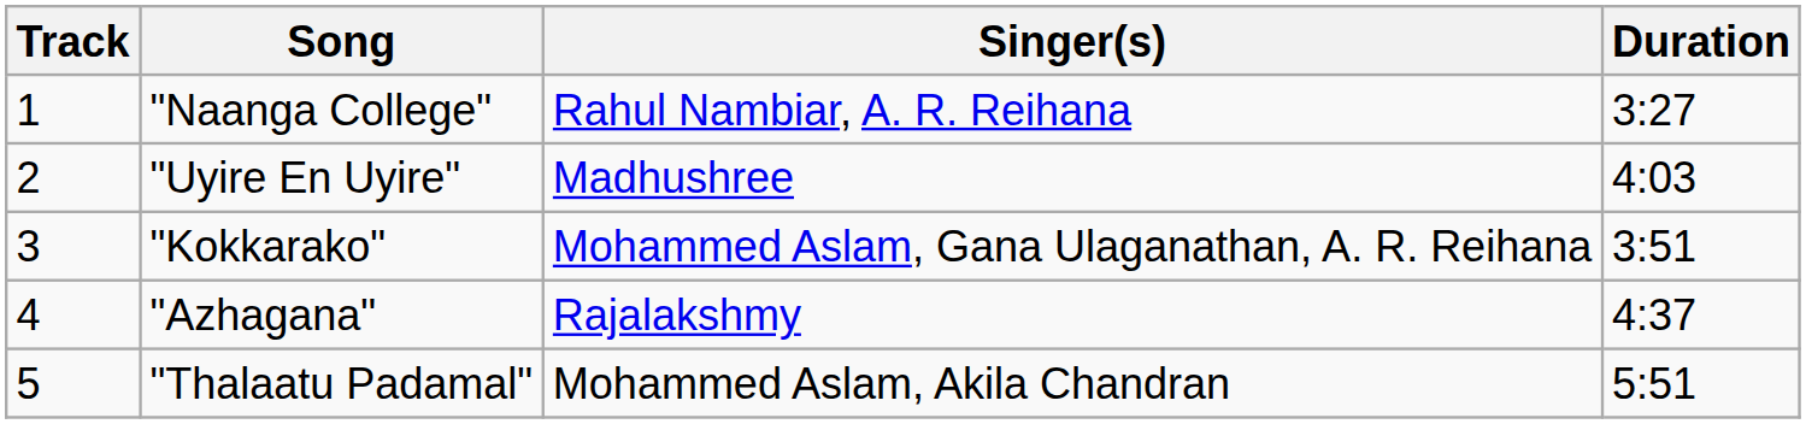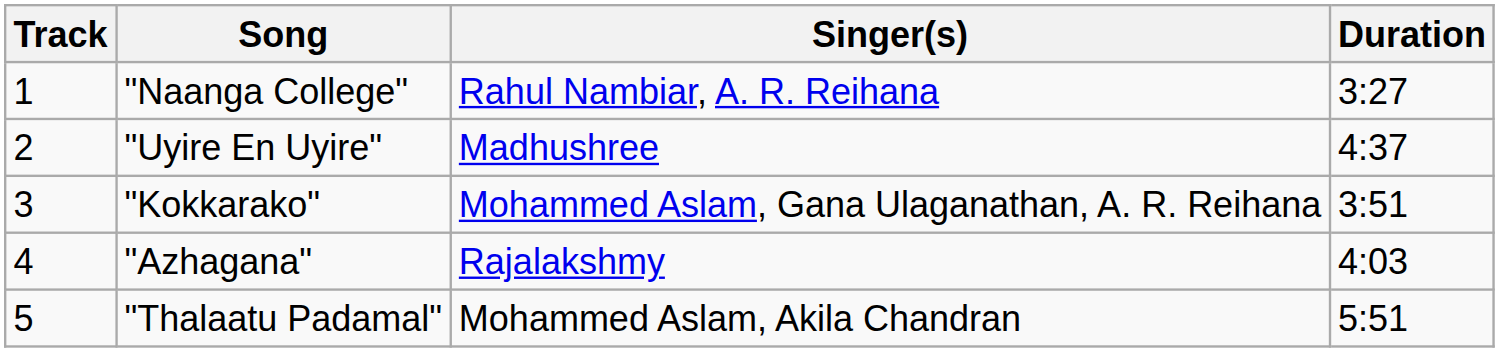"Uyire En Uyire" | Duration: 4:03 -> 4:37
"Azhagana" | Duration: 4:37 -> 4:03
